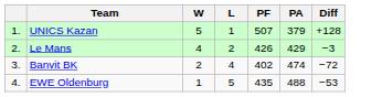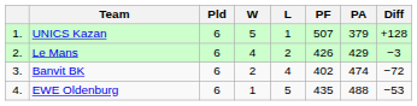+ column: Pld | 6 | 6 | 6 | 6
